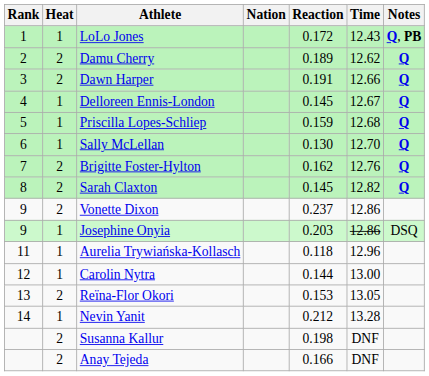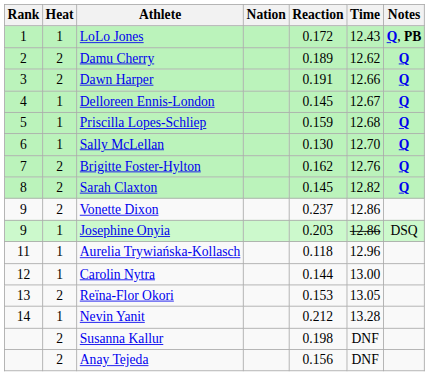Anay Tejeda | Reaction: 0.166 -> 0.156
